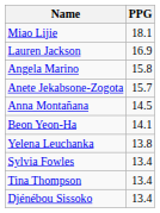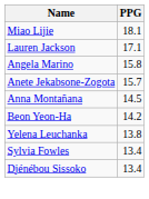Lauren Jackson | PPG: 16.9 -> 17.1
Beon Yeon-Ha | PPG: 14.1 -> 14.2
- row: Tina Thompson | 13.4
